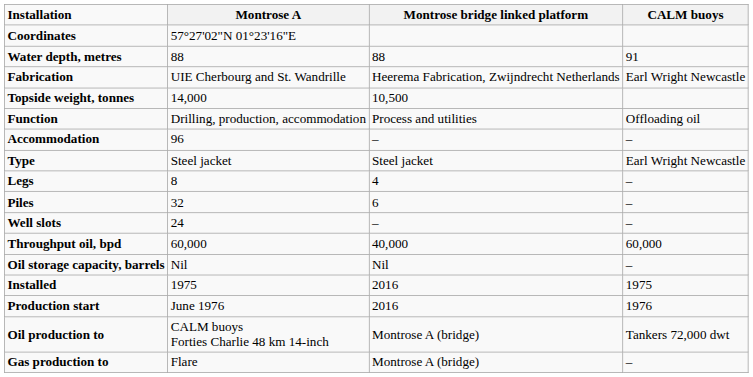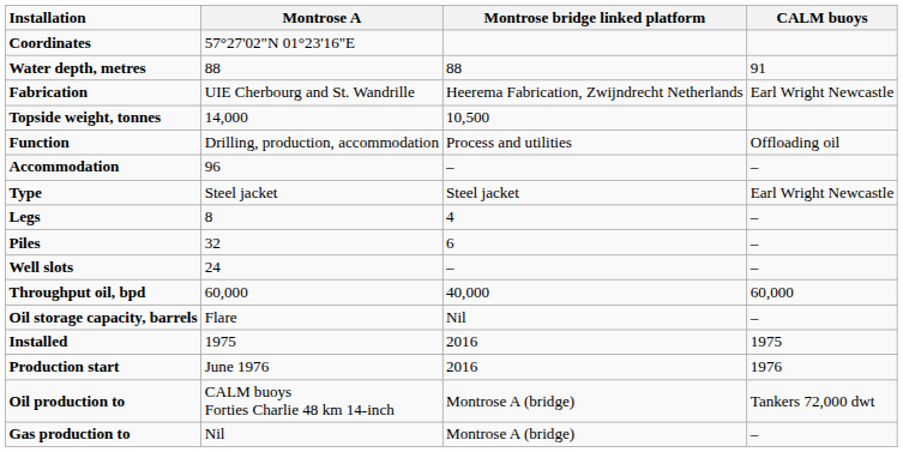Oil storage capacity, barrels | Montrose A: Nil -> Flare
Gas production to | Montrose A: Flare -> Nil
